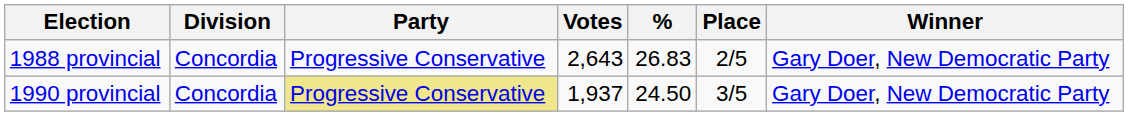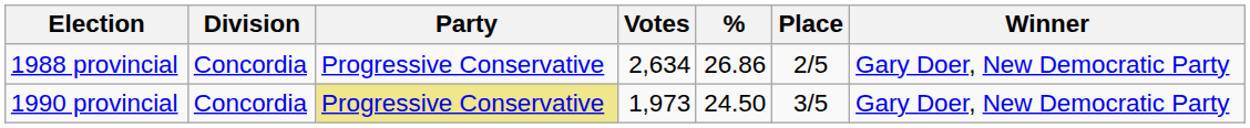1988 provincial | Votes: 2,643 -> 2,634
1988 provincial | %: 26.83 -> 26.86
1990 provincial | Votes: 1,937 -> 1,973
